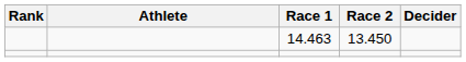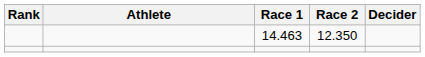14.463 | Race 2: 13.450 -> 12.350
